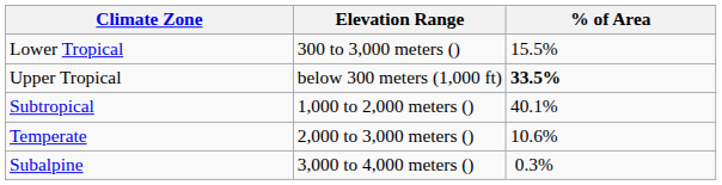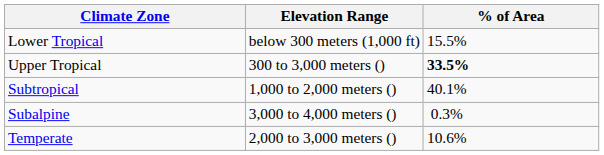Lower Tropical | Elevation Range: 300 to 3,000 meters () -> below 300 meters (1,000 ft)
Upper Tropical | Elevation Range: below 300 meters (1,000 ft) -> 300 to 3,000 meters ()
rows swapped: Temperate <-> Subalpine
